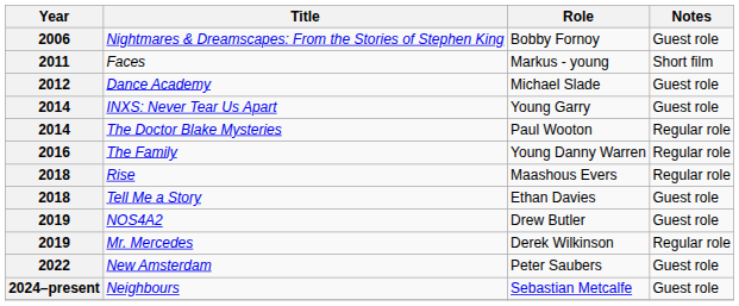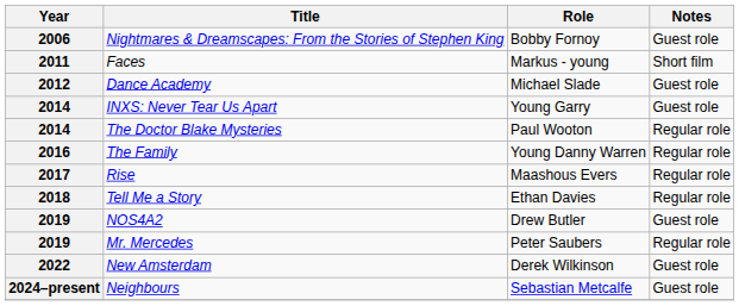Rise | Year: 2018 -> 2017
Tell Me a Story | Notes: Guest role -> Regular role
Mr. Mercedes | Role: Derek Wilkinson -> Peter Saubers
New Amsterdam | Role: Peter Saubers -> Derek Wilkinson
